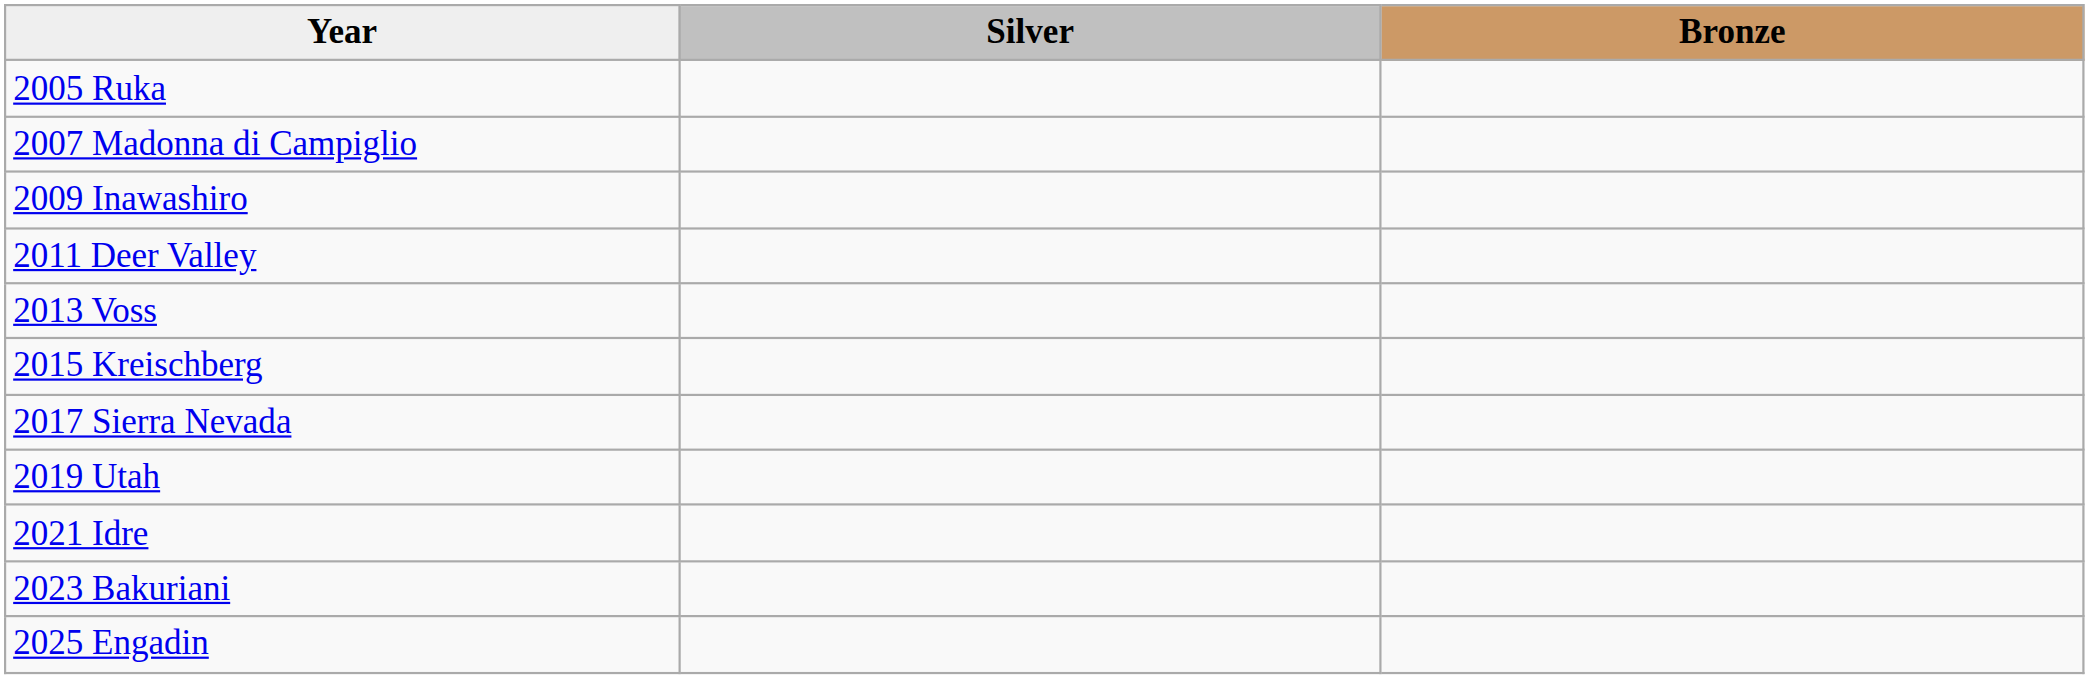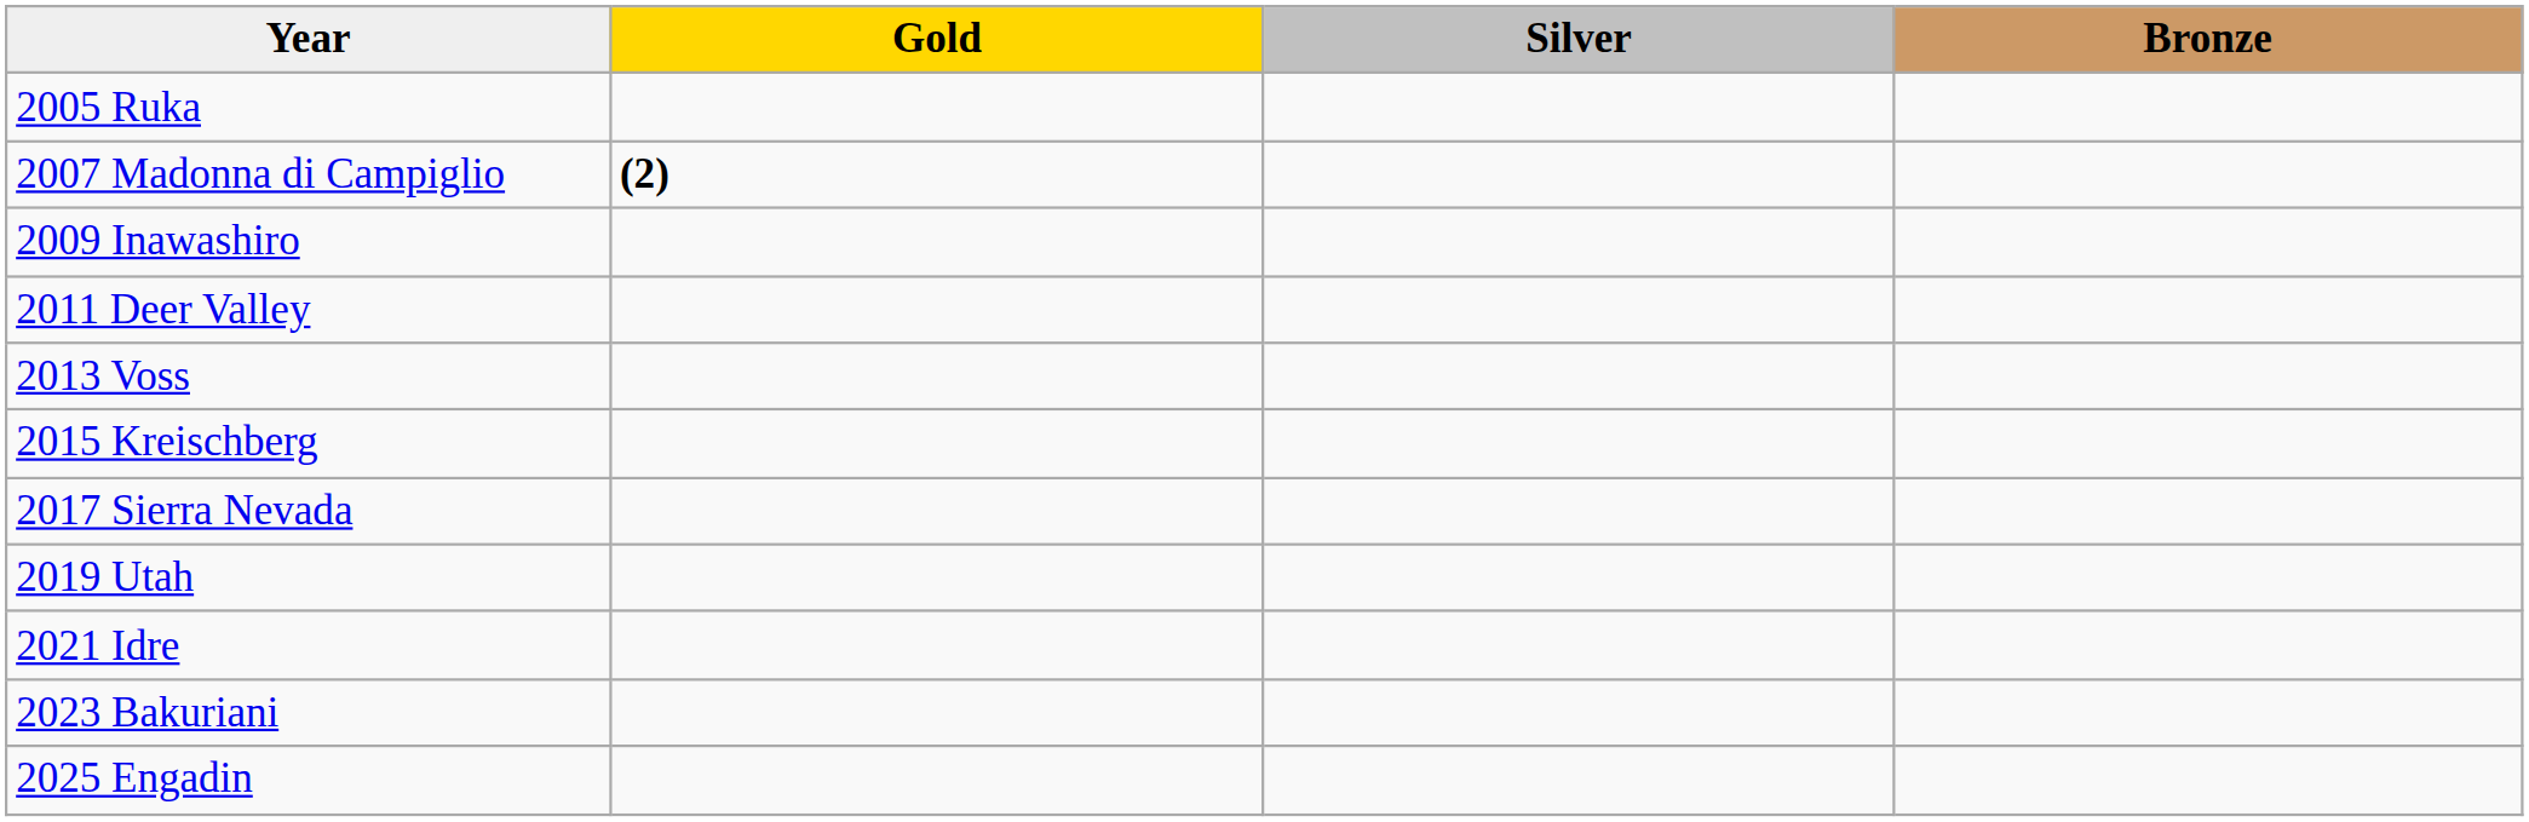+ column: Gold | (2)
